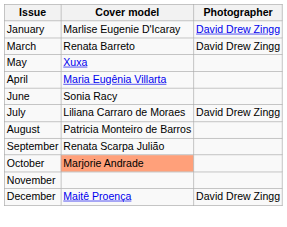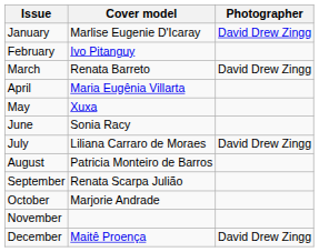+ row: February | Ivo Pitanguy
rows swapped: April <-> May
October | Cover model: lightsalmon background -> no background
